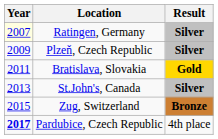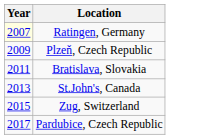- column: Result | Silver | Silver | Gold | Silver | Bronze | 4th place
Pardubice, Czech Republic | Year: bold -> normal
